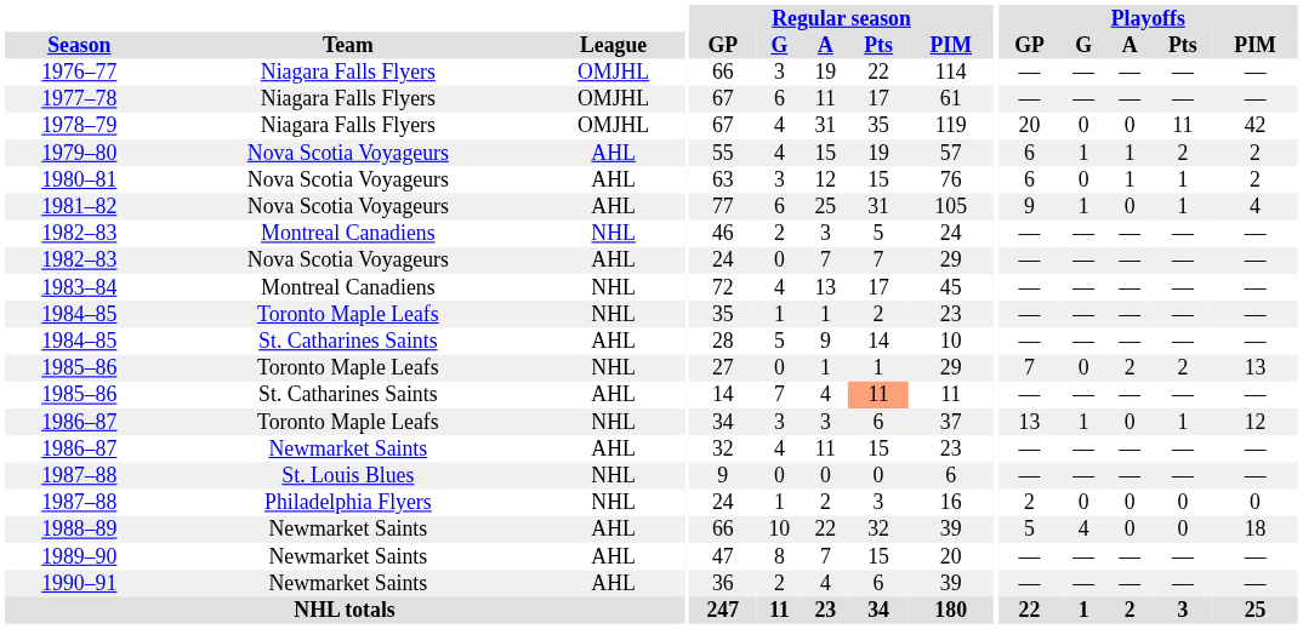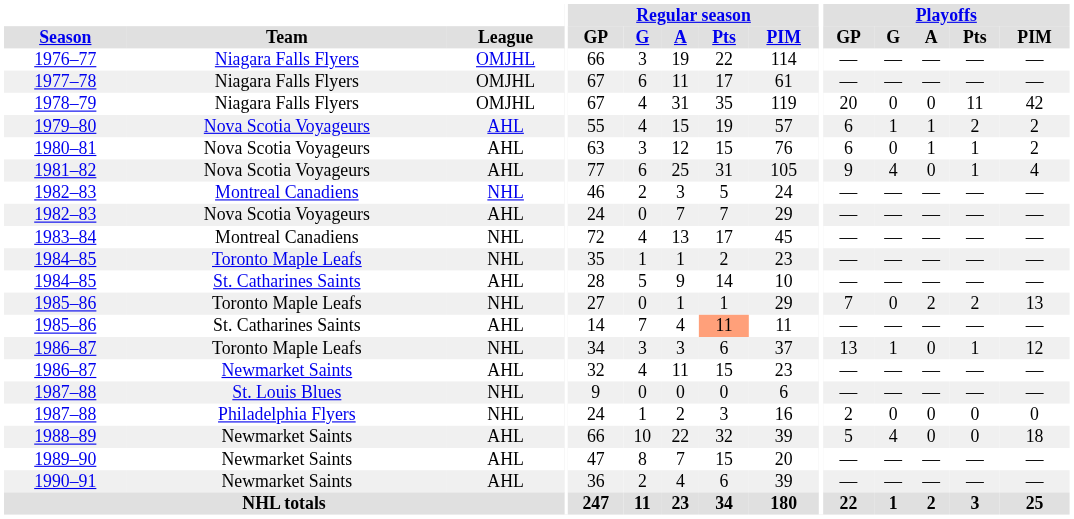1981–82 | Playoffs / G: 1 -> 4
